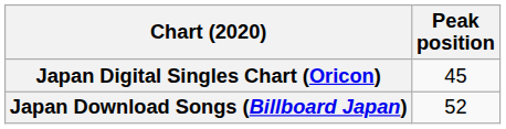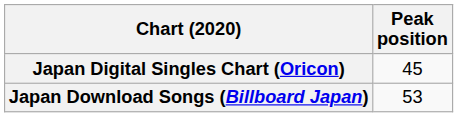Japan Download Songs (Billboard Japan) | Peak position: 52 -> 53
